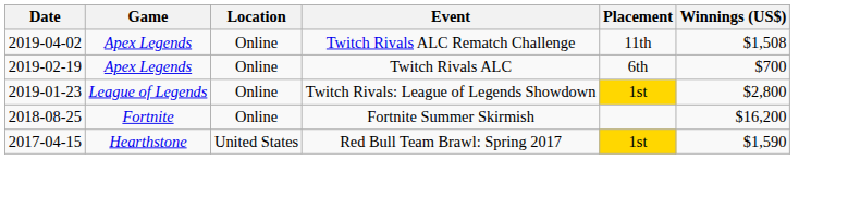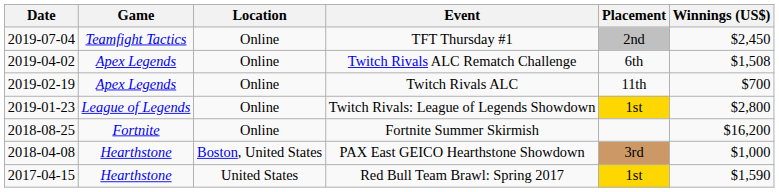+ row: 2019-07-04 | Teamfight Tactics | Online | TFT Thursday #1 | 2nd | $2,450
Twitch Rivals ALC Rematch Challenge | Placement: 11th -> 6th
Twitch Rivals ALC | Placement: 6th -> 11th
+ row: 2018-04-08 | Hearthstone | Boston, United States | PAX East GEICO Hearthstone Showdown | 3rd | $1,000
